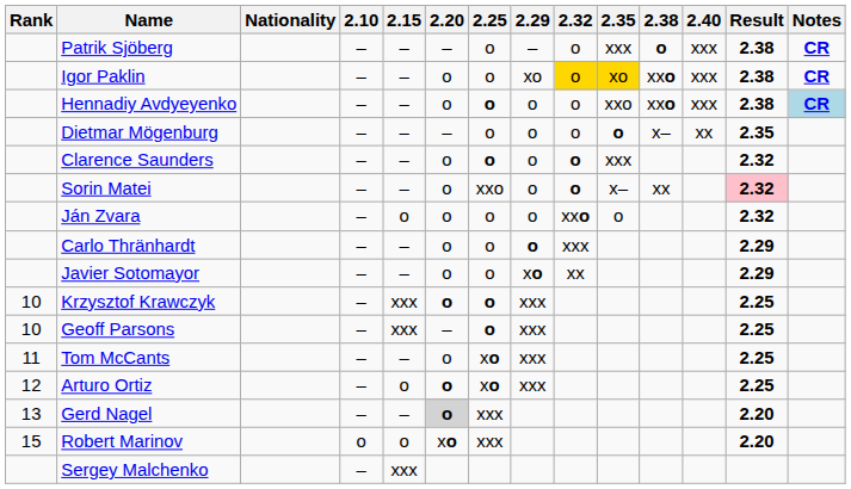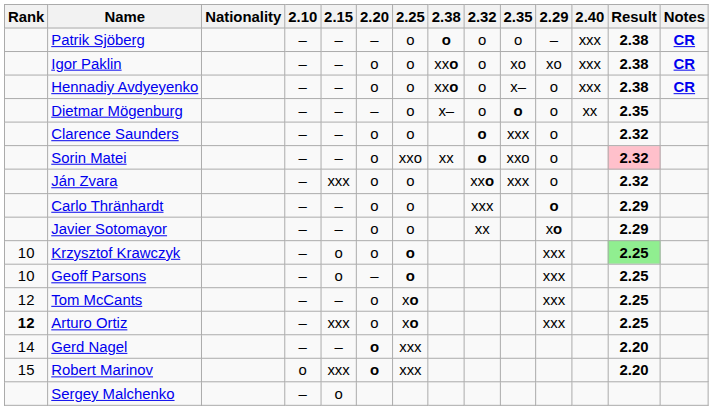columns swapped: 2.29 <-> 2.38
Patrik Sjöberg | 2.35: xxx -> o
Igor Paklin | 2.32: gold background -> no background
Igor Paklin | 2.35: gold background -> no background
Hennadiy Avdyeyenko | 2.25: bold -> normal
Hennadiy Avdyeyenko | 2.35: xxo -> x–
Hennadiy Avdyeyenko | Notes: lightblue background -> no background
Clarence Saunders | 2.25: bold -> normal
Sorin Matei | 2.35: x– -> xxo
Ján Zvara | 2.15: o -> xxx
Ján Zvara | 2.35: o -> xxx
Krzysztof Krawczyk | 2.15: xxx -> o
Krzysztof Krawczyk | 2.20: bold -> normal
Krzysztof Krawczyk | Result: no background -> lightgreen background
Geoff Parsons | 2.15: xxx -> o
Tom McCants | Rank: 11 -> 12
Arturo Ortiz | Rank: normal -> bold
Arturo Ortiz | 2.15: o -> xxx
Arturo Ortiz | 2.20: bold -> normal
Gerd Nagel | Rank: 13 -> 14
Gerd Nagel | 2.20: lightgrey background -> no background
Robert Marinov | 2.15: o -> xxx
Robert Marinov | 2.20: xo -> o
Sergey Malchenko | 2.15: xxx -> o
